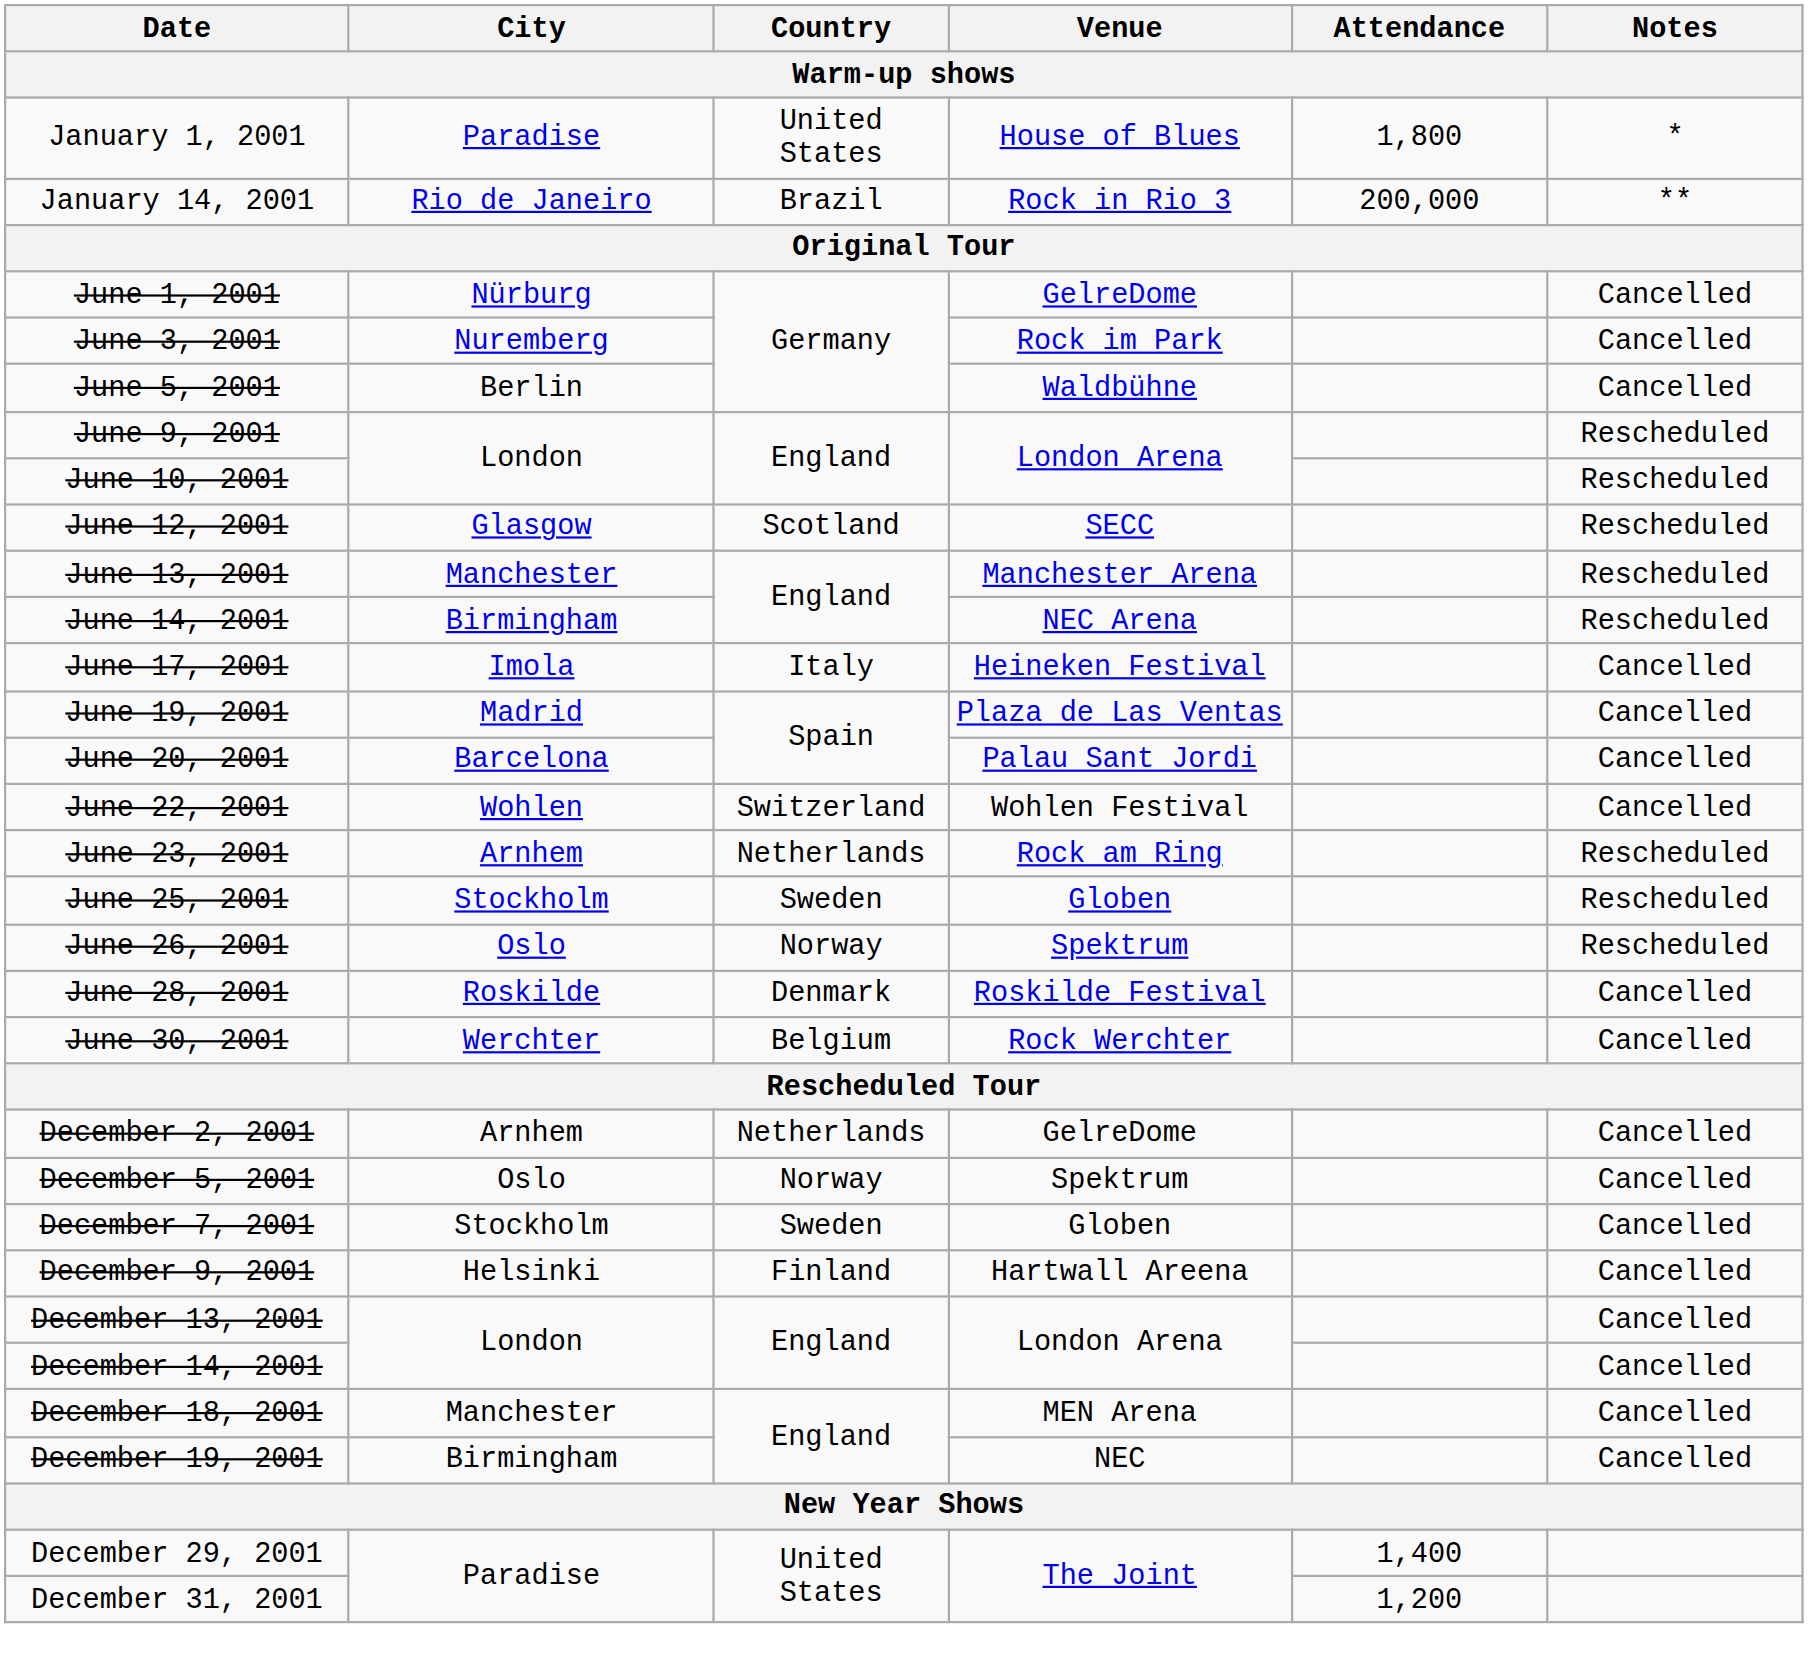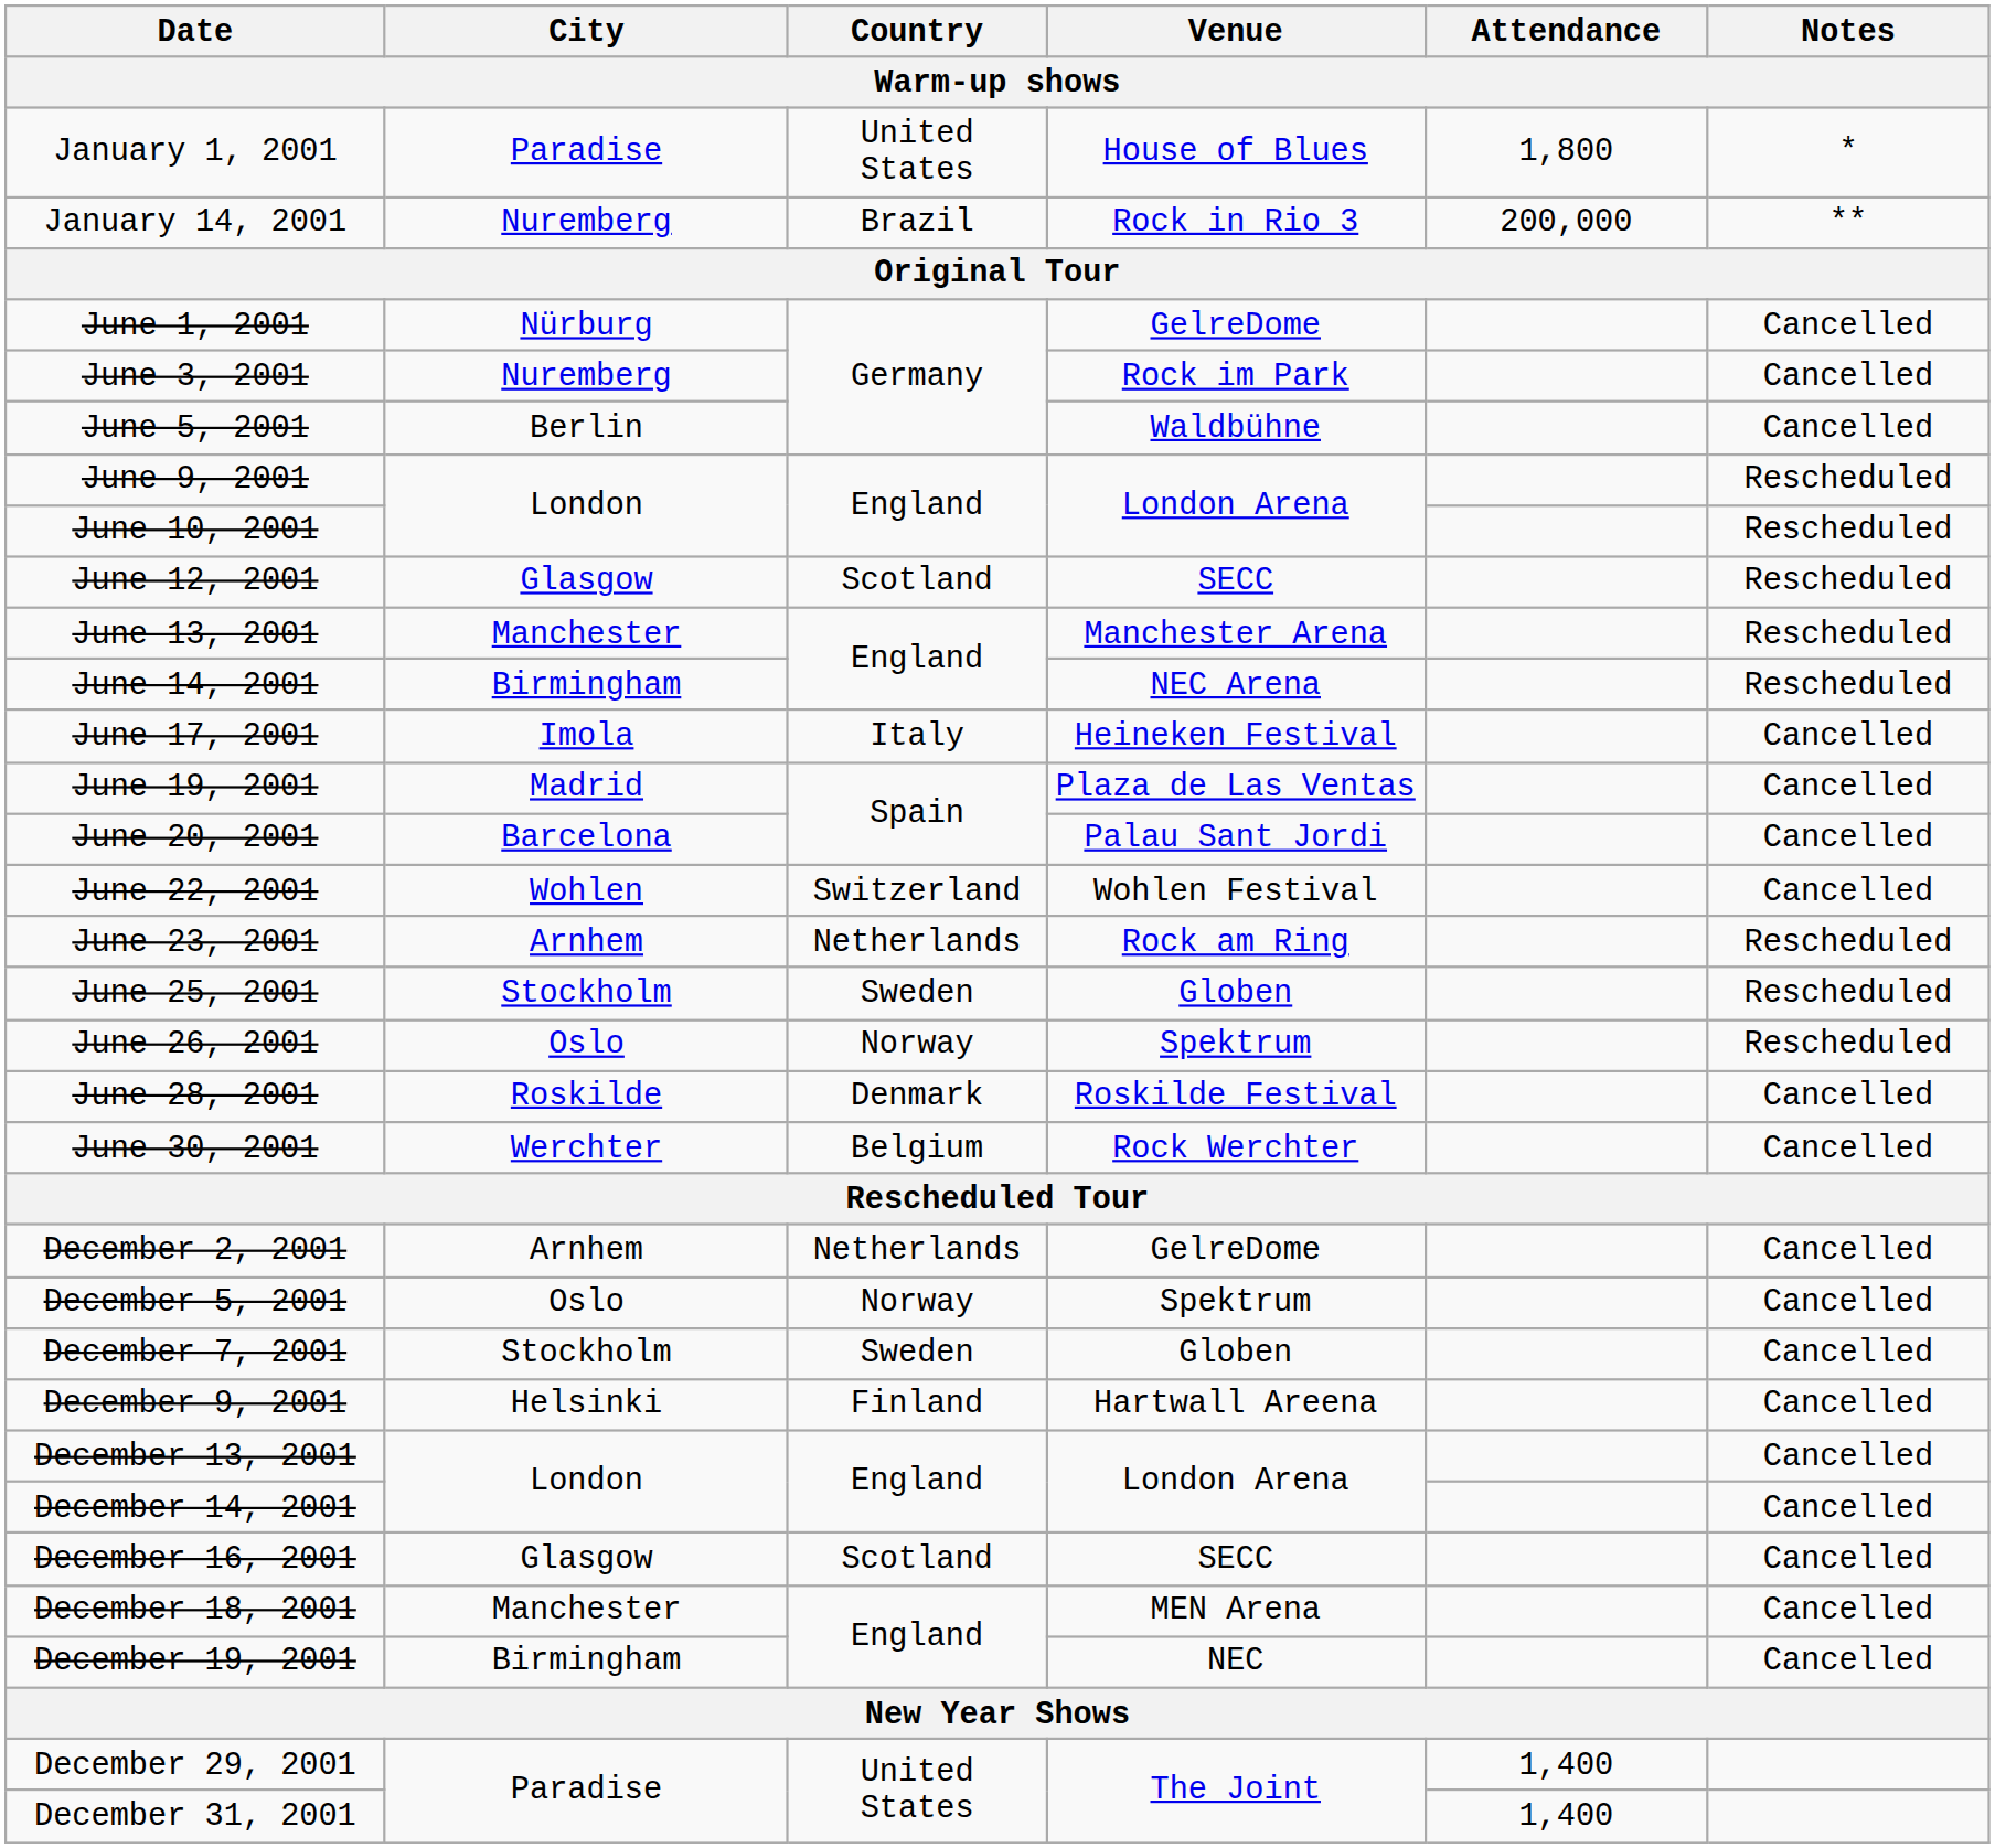January 14, 2001 | City: Rio de Janeiro -> Nuremberg
+ row: December 16, 2001 | Glasgow | Scotland | SECC | Cancelled
December 31, 2001 | Attendance: 1,200 -> 1,400
